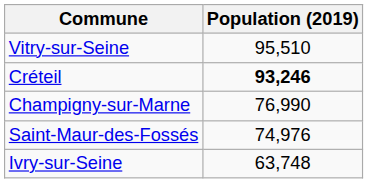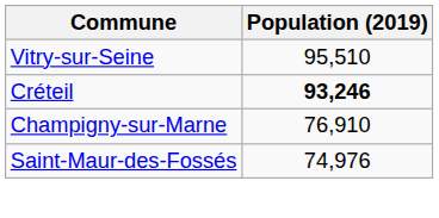Champigny-sur-Marne | Population (2019): 76,990 -> 76,910
- row: Ivry-sur-Seine | 63,748
